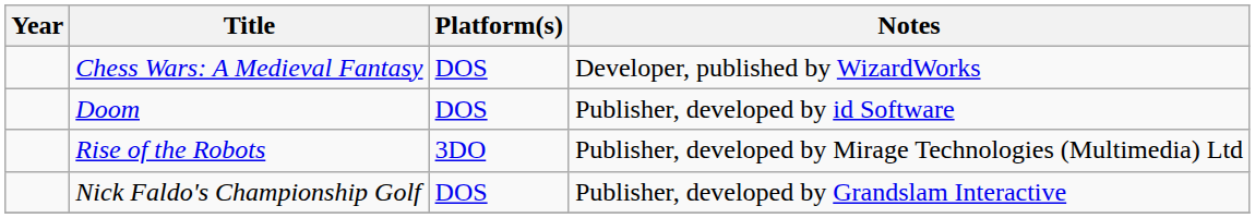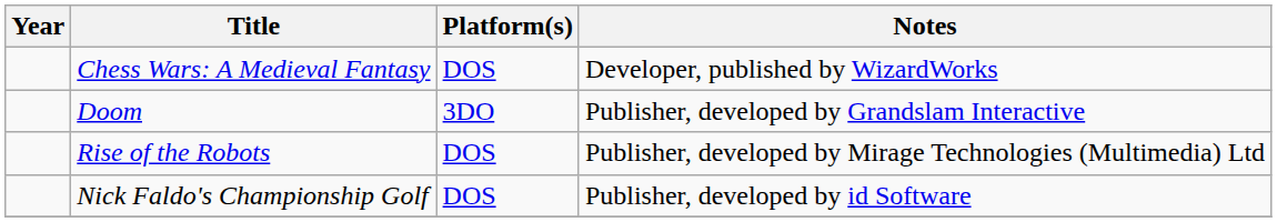Doom | Platform(s): DOS -> 3DO
Doom | Notes: Publisher, developed by id Software -> Publisher, developed by Grandslam Interactive
Rise of the Robots | Platform(s): 3DO -> DOS
Nick Faldo's Championship Golf | Notes: Publisher, developed by Grandslam Interactive -> Publisher, developed by id Software
